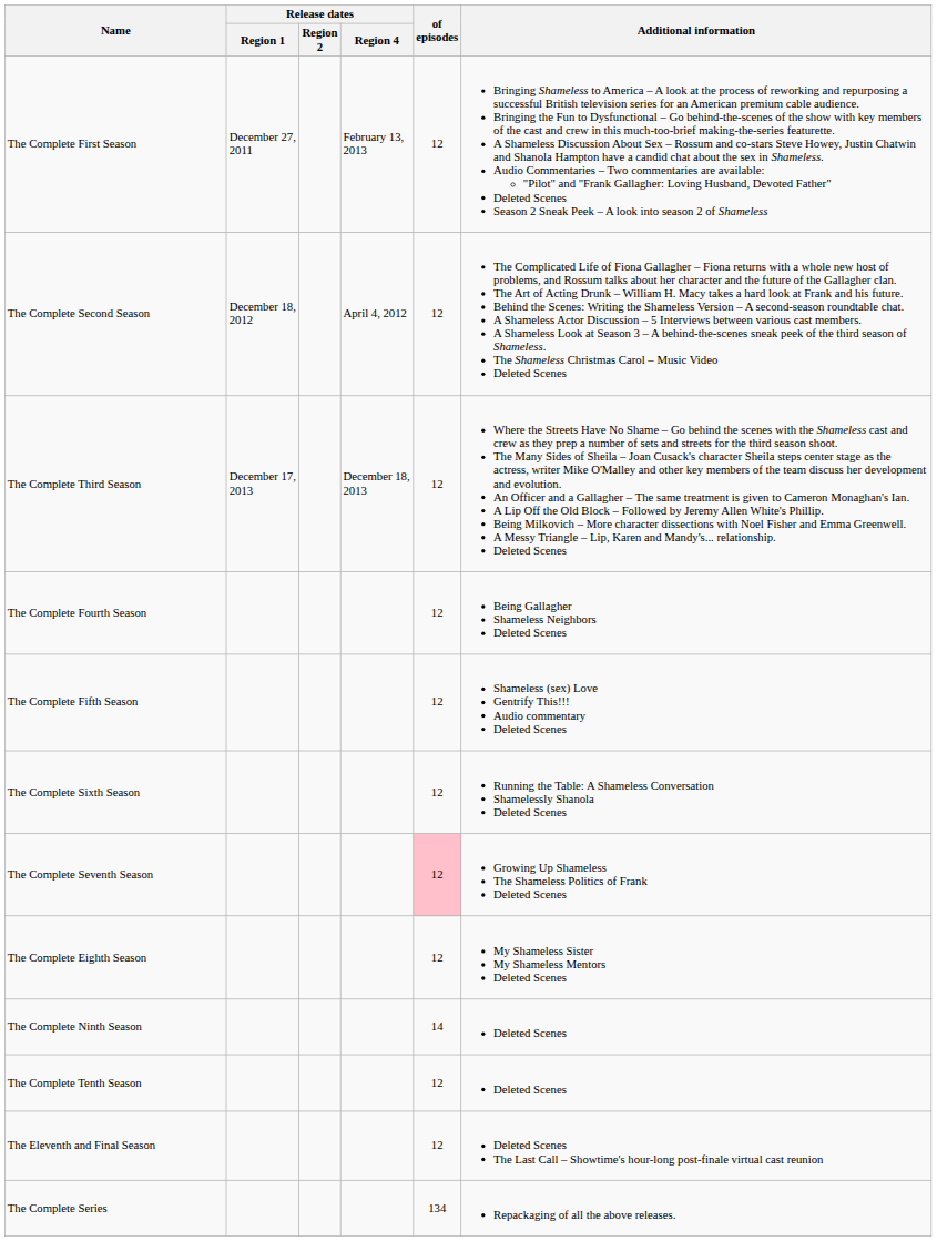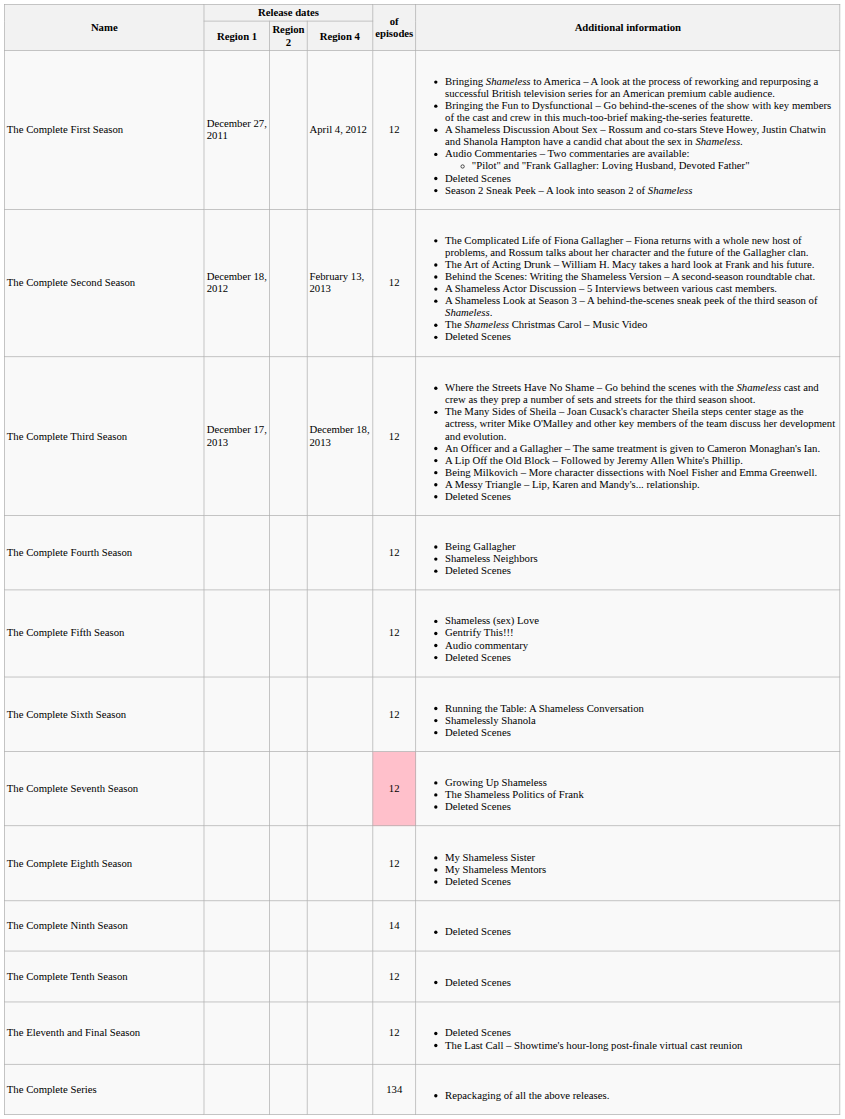The Complete First Season | Release dates / Region 4: February 13, 2013 -> April 4, 2012
The Complete Second Season | Release dates / Region 4: April 4, 2012 -> February 13, 2013
